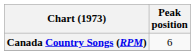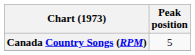Canada Country Songs (RPM) | Peak position: 6 -> 5
